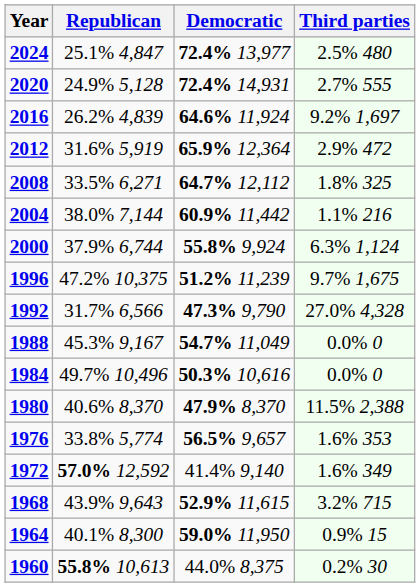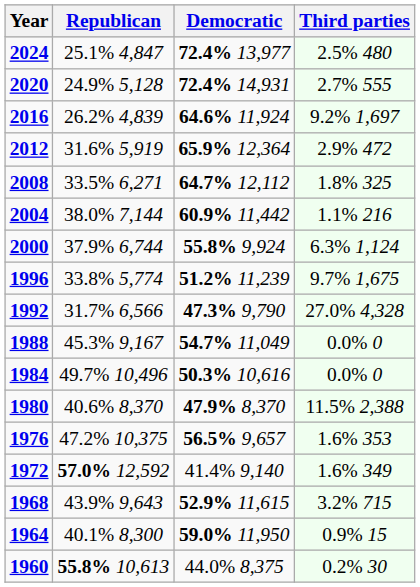1996 | Republican: 47.2% 10,375 -> 33.8% 5,774
1976 | Republican: 33.8% 5,774 -> 47.2% 10,375
